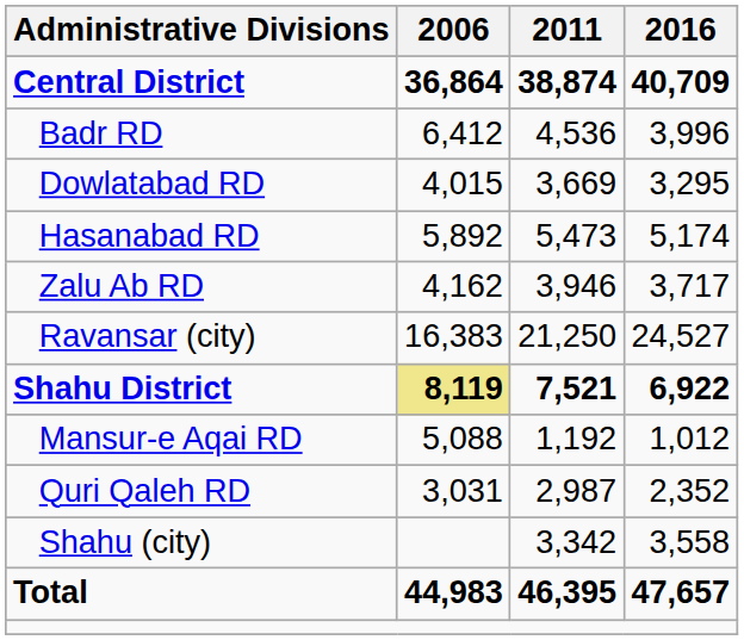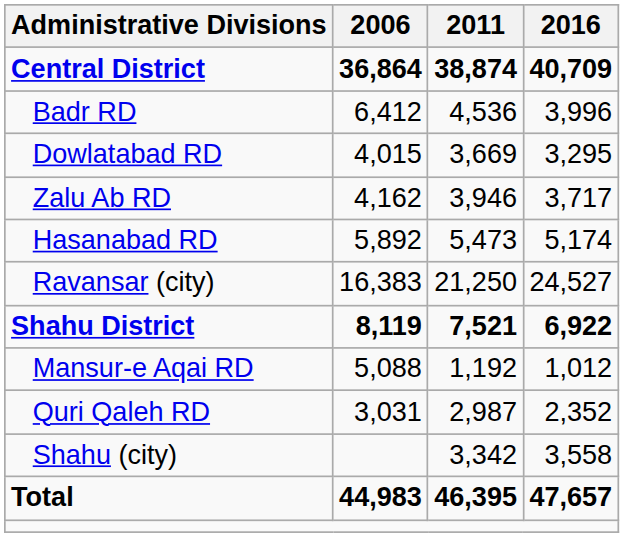rows swapped: Hasanabad RD <-> Zalu Ab RD
Shahu District | 2006: khaki background -> no background
